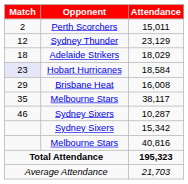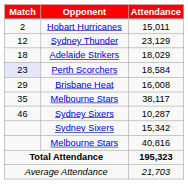15,011 | Opponent: Perth Scorchers -> Hobart Hurricanes
18,584 | Opponent: Hobart Hurricanes -> Perth Scorchers
